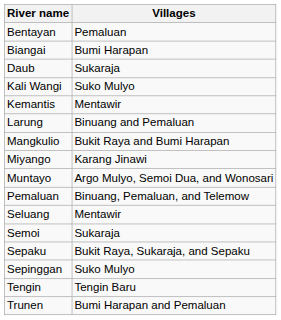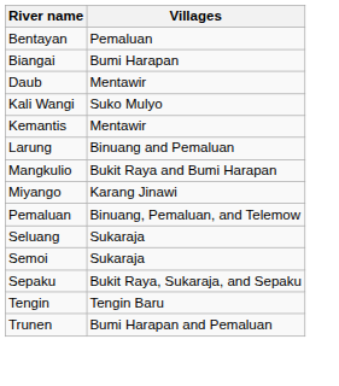Daub | Villages: Sukaraja -> Mentawir
- row: Muntayo | Argo Mulyo, Semoi Dua, and Wonosari
Seluang | Villages: Mentawir -> Sukaraja
- row: Sepinggan | Suko Mulyo
